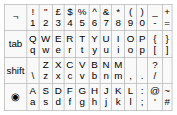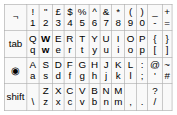tab | column 3: normal -> bold
rows swapped: ◉ <-> shift
